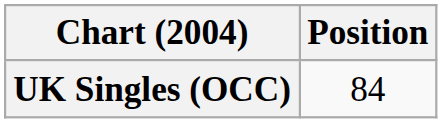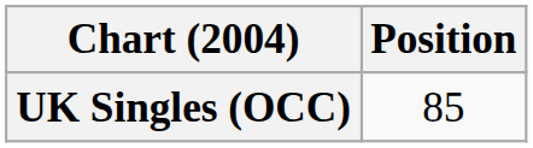UK Singles (OCC) | Position: 84 -> 85
